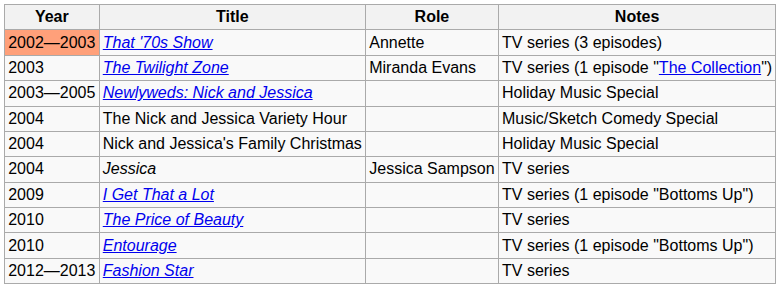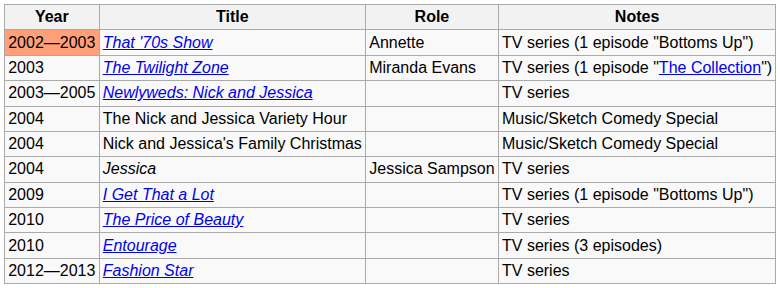That '70s Show | Notes: TV series (3 episodes) -> TV series (1 episode "Bottoms Up")
Newlyweds: Nick and Jessica | Notes: Holiday Music Special -> TV series
Nick and Jessica's Family Christmas | Notes: Holiday Music Special -> Music/Sketch Comedy Special
Entourage | Notes: TV series (1 episode "Bottoms Up") -> TV series (3 episodes)
